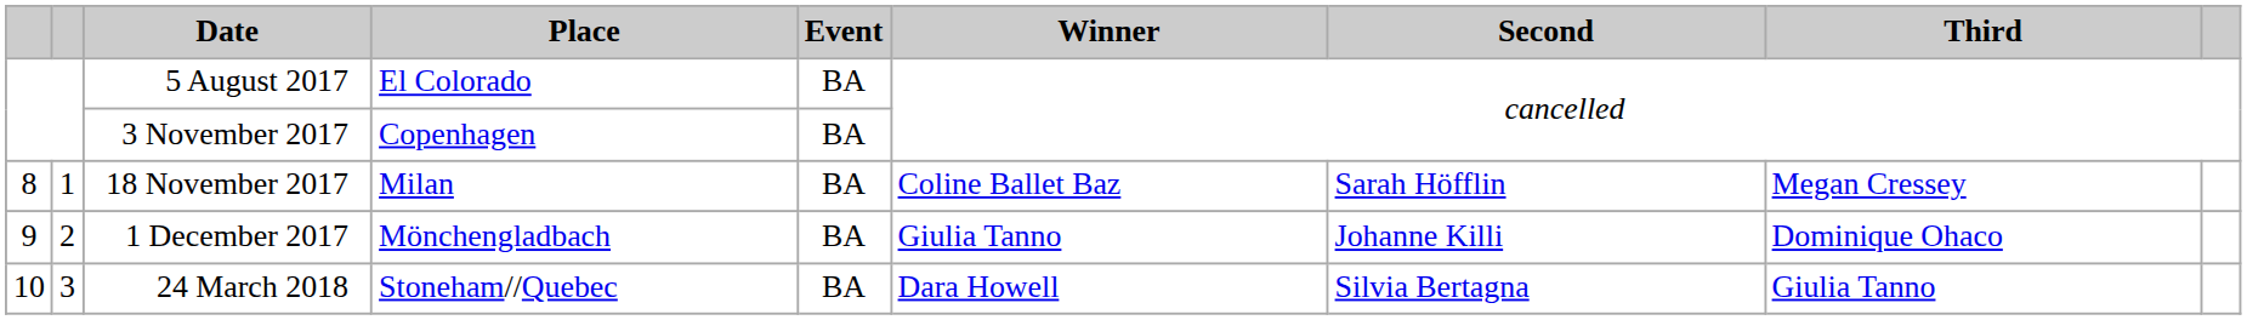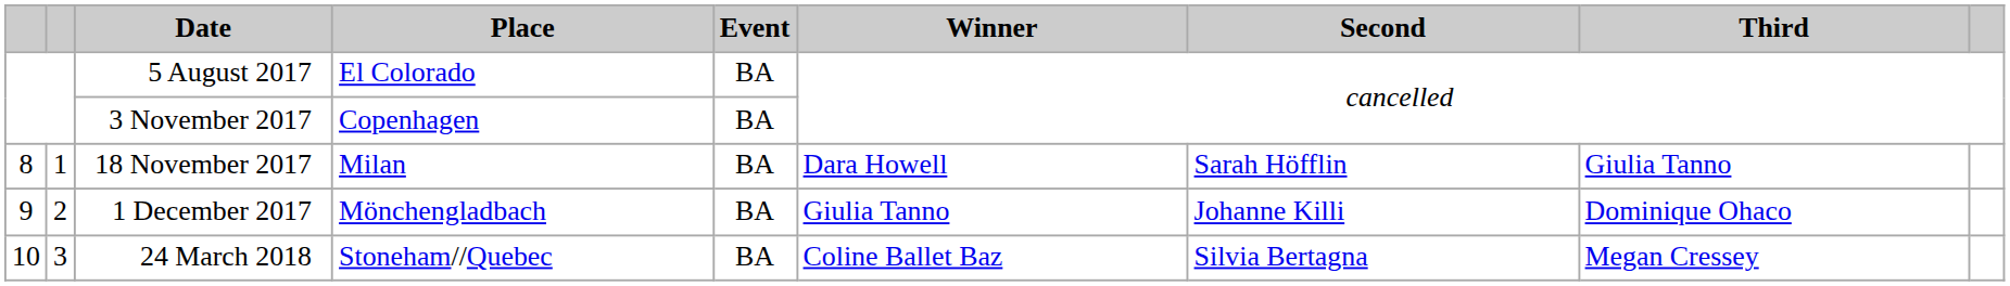18 November 2017 | Winner: Coline Ballet Baz -> Dara Howell
18 November 2017 | Third: Megan Cressey -> Giulia Tanno
24 March 2018 | Winner: Dara Howell -> Coline Ballet Baz
24 March 2018 | Third: Giulia Tanno -> Megan Cressey
